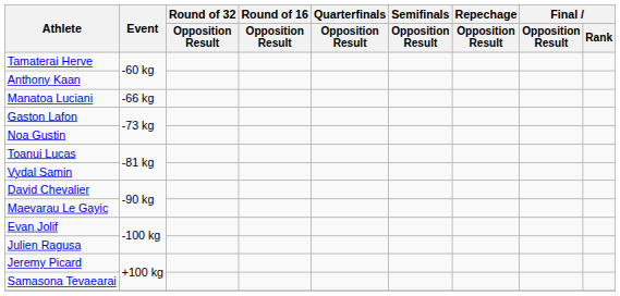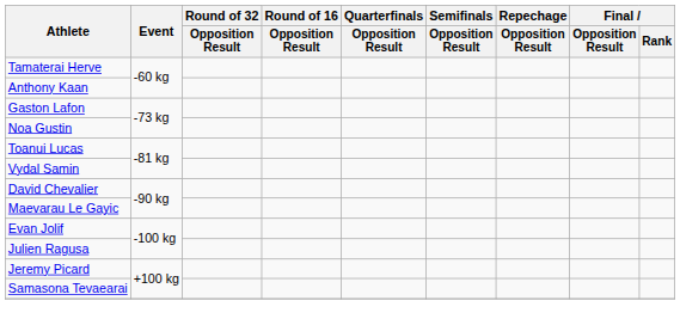- row: Manatoa Luciani | -66 kg
